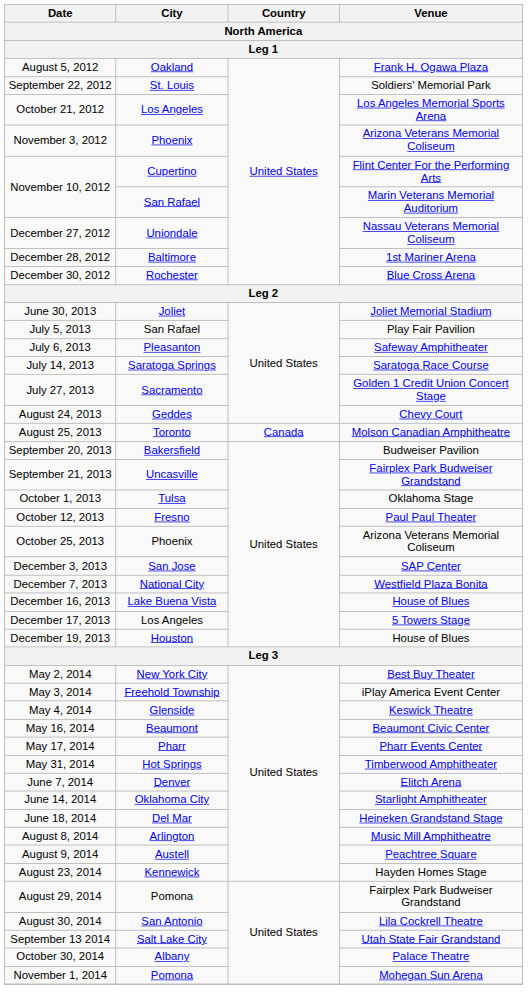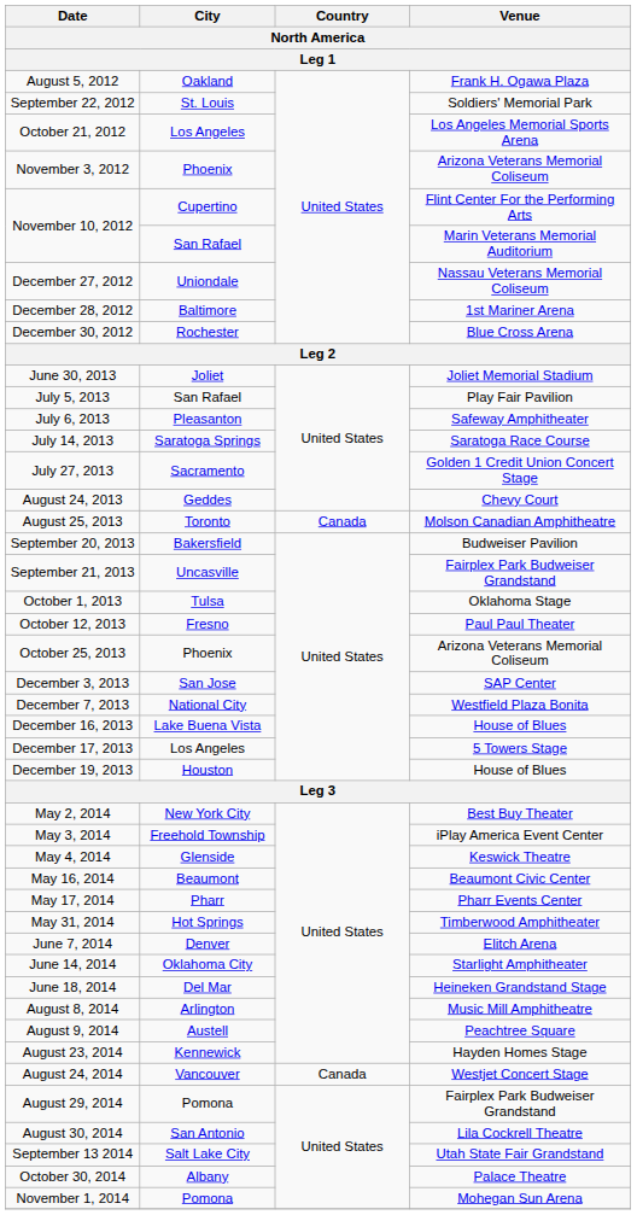+ row: August 24, 2014 | Vancouver | Canada | Westjet Concert Stage
